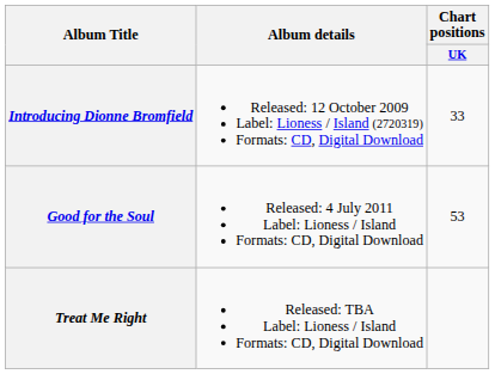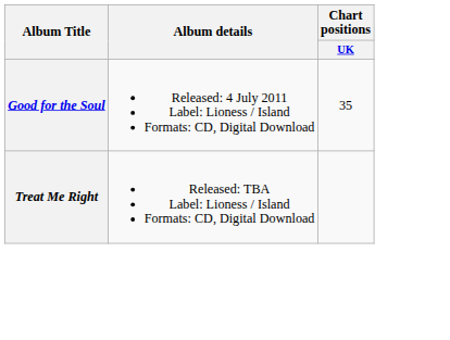- row: Introducing Dionne Bromfield | Released: 12 October 2009 Label: Lioness / Island (2720319) Formats: CD, Digital Download | 33
Good for the Soul | Chart positions / UK: 53 -> 35
